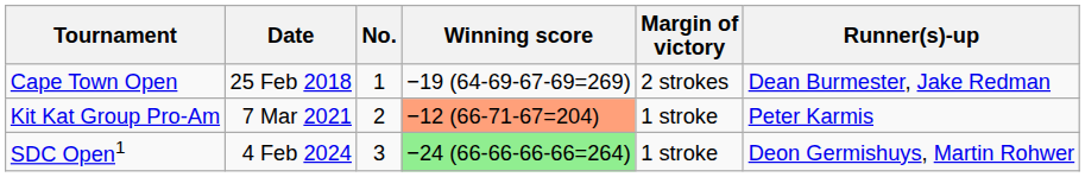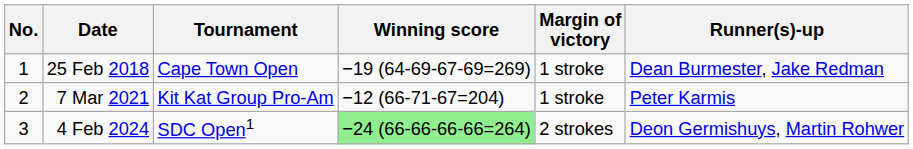columns swapped: No. <-> Tournament
25 Feb 2018 | Margin of victory: 2 strokes -> 1 stroke
7 Mar 2021 | Winning score: lightsalmon background -> no background
4 Feb 2024 | Margin of victory: 1 stroke -> 2 strokes
